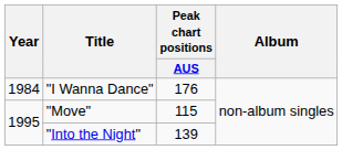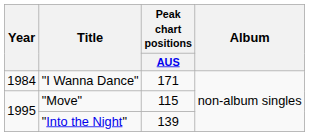"I Wanna Dance" | Peak chart positions / AUS: 176 -> 171
